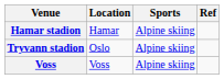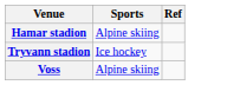- column: Location | Hamar | Oslo | Voss
Tryvann stadion | Sports: Alpine skiing -> Ice hockey
